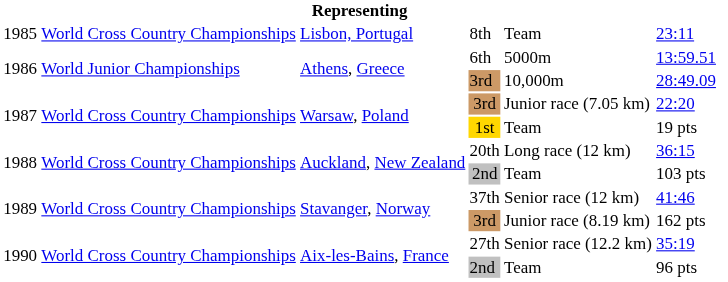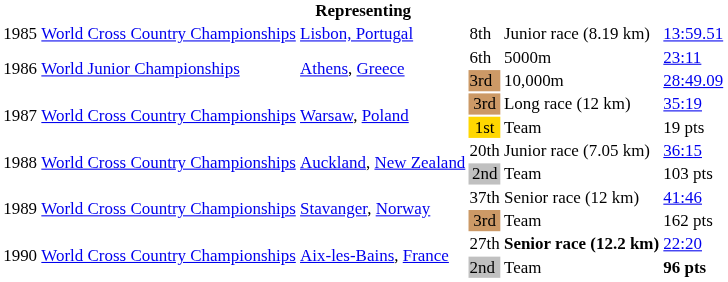8th | column 5: Team -> Junior race (8.19 km)
8th | column 6: 23:11 -> 13:59.51
6th | column 6: 13:59.51 -> 23:11
1987 / 3rd | column 5: Junior race (7.05 km) -> Long race (12 km)
1987 / 3rd | column 6: 22:20 -> 35:19
20th | column 5: Long race (12 km) -> Junior race (7.05 km)
1989 / 3rd | column 5: Junior race (8.19 km) -> Team
27th | column 5: normal -> bold
27th | column 6: 35:19 -> 22:20
1990 / 2nd | column 6: normal -> bold
